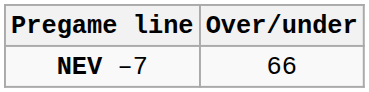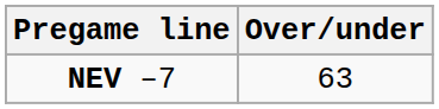NEV –7 | Over/under: 66 -> 63
